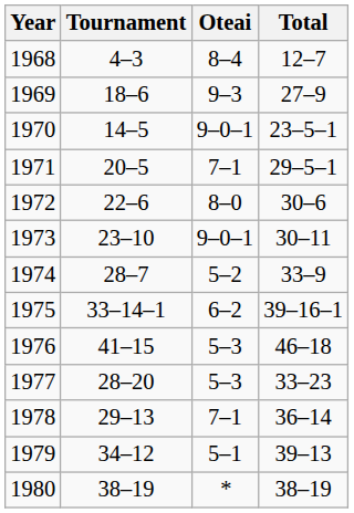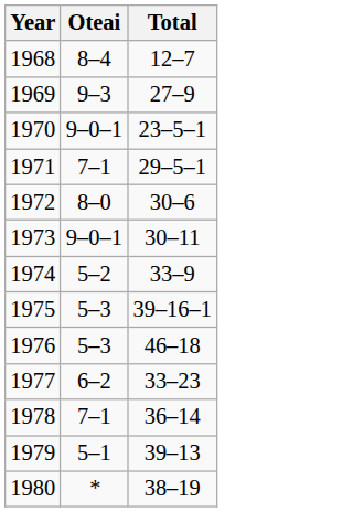- column: Tournament | 4–3 | 18–6 | 14–5 | 20–5 | 22–6 | 23–10 | 28–7 | 33–14–1 | 41–15 | 28–20 | 29–13 | 34–12 | 38–19
1975 | Oteai: 6–2 -> 5–3
1977 | Oteai: 5–3 -> 6–2
